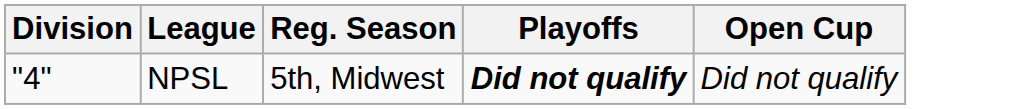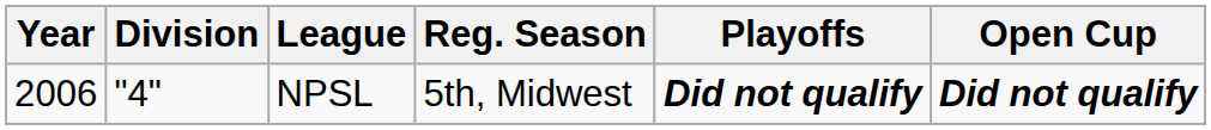+ column: Year | 2006
NPSL | Open Cup: normal -> bold
